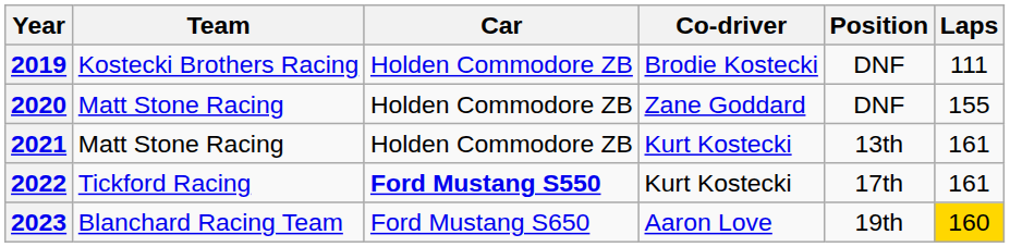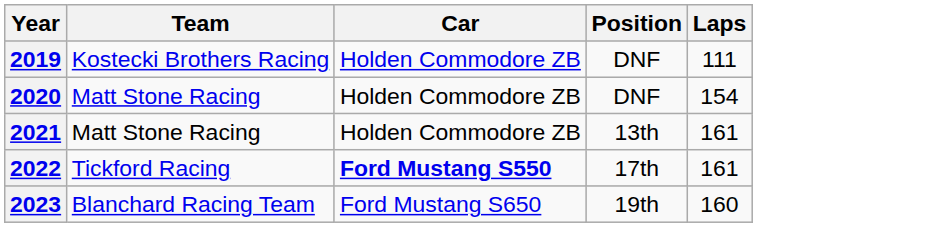- column: Co-driver | Brodie Kostecki | Zane Goddard | Kurt Kostecki | Kurt Kostecki | Aaron Love
2020 | Laps: 155 -> 154
2023 | Laps: gold background -> no background
